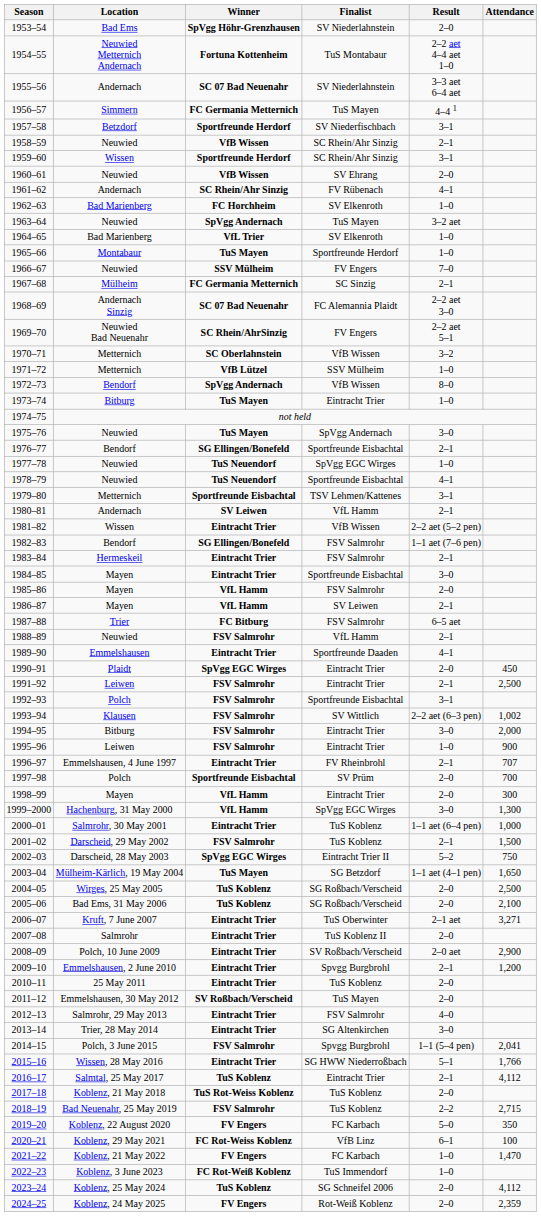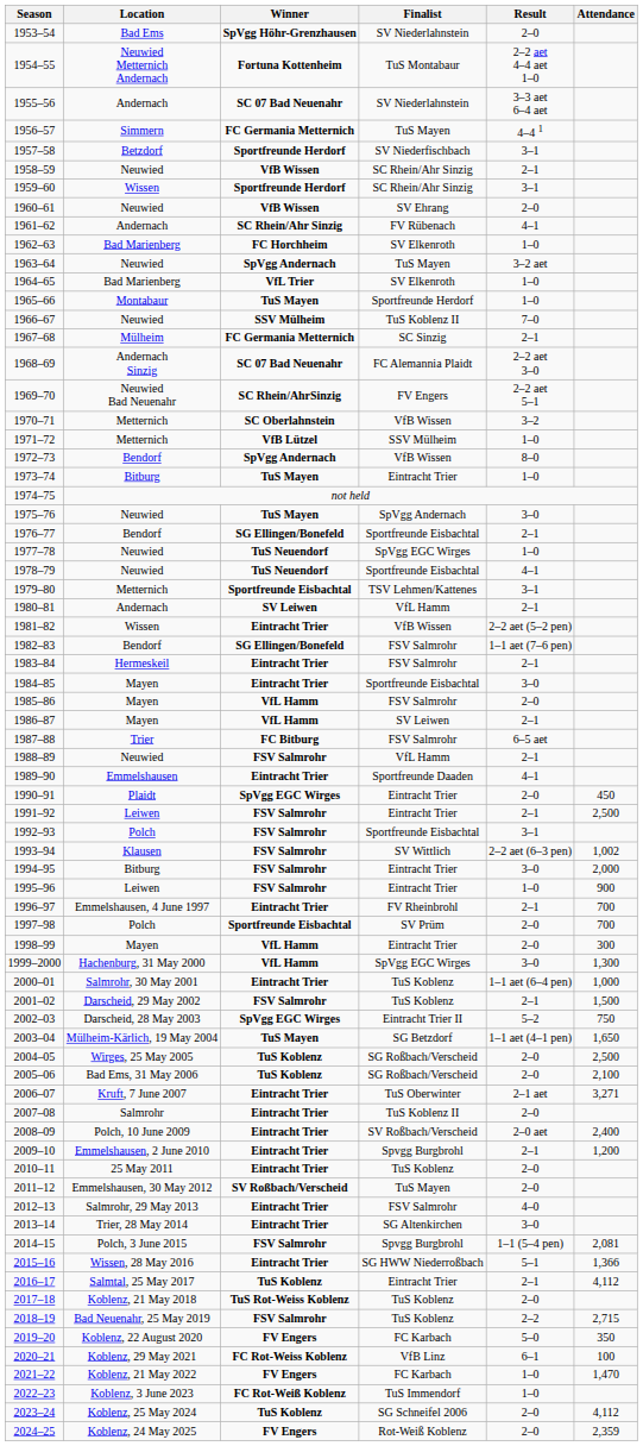1966–67 | Finalist: FV Engers -> TuS Koblenz II
1996–97 | Attendance: 707 -> 700
2008–09 | Attendance: 2,900 -> 2,400
2014–15 | Attendance: 2,041 -> 2,081
2015–16 | Attendance: 1,766 -> 1,366
